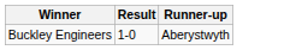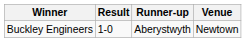+ column: Venue | Newtown
